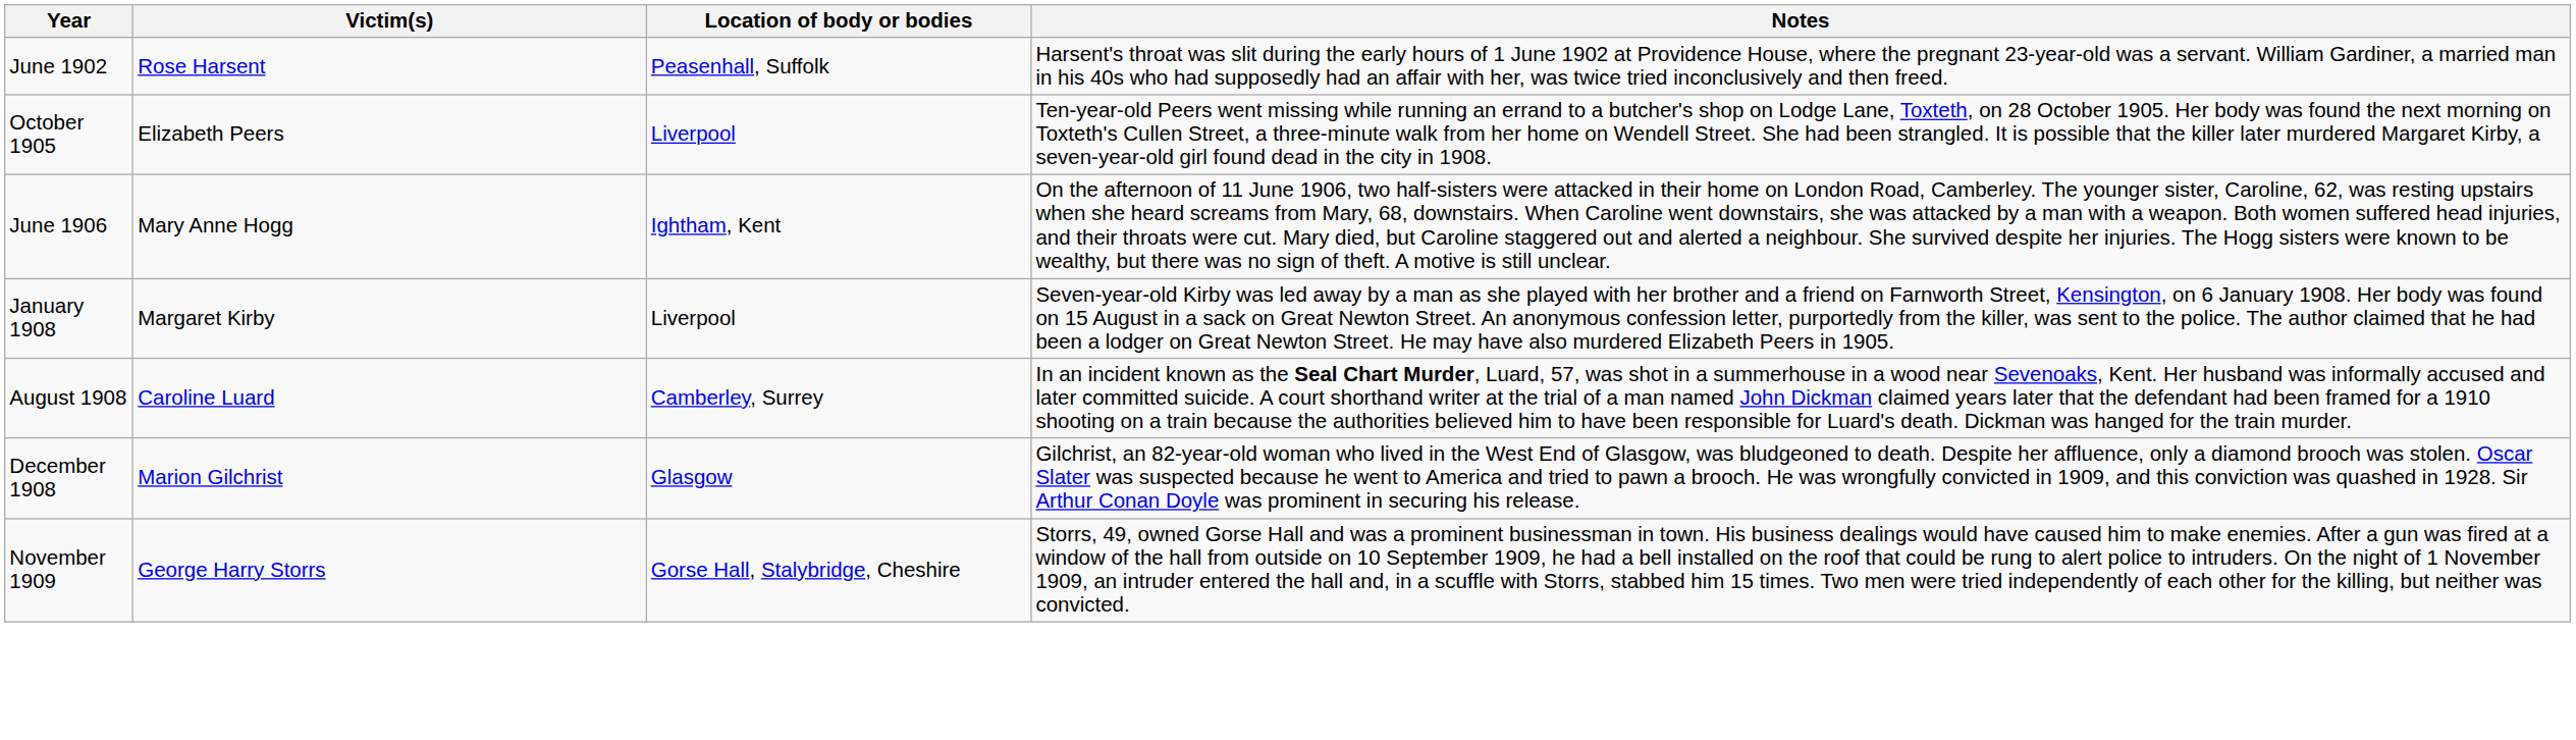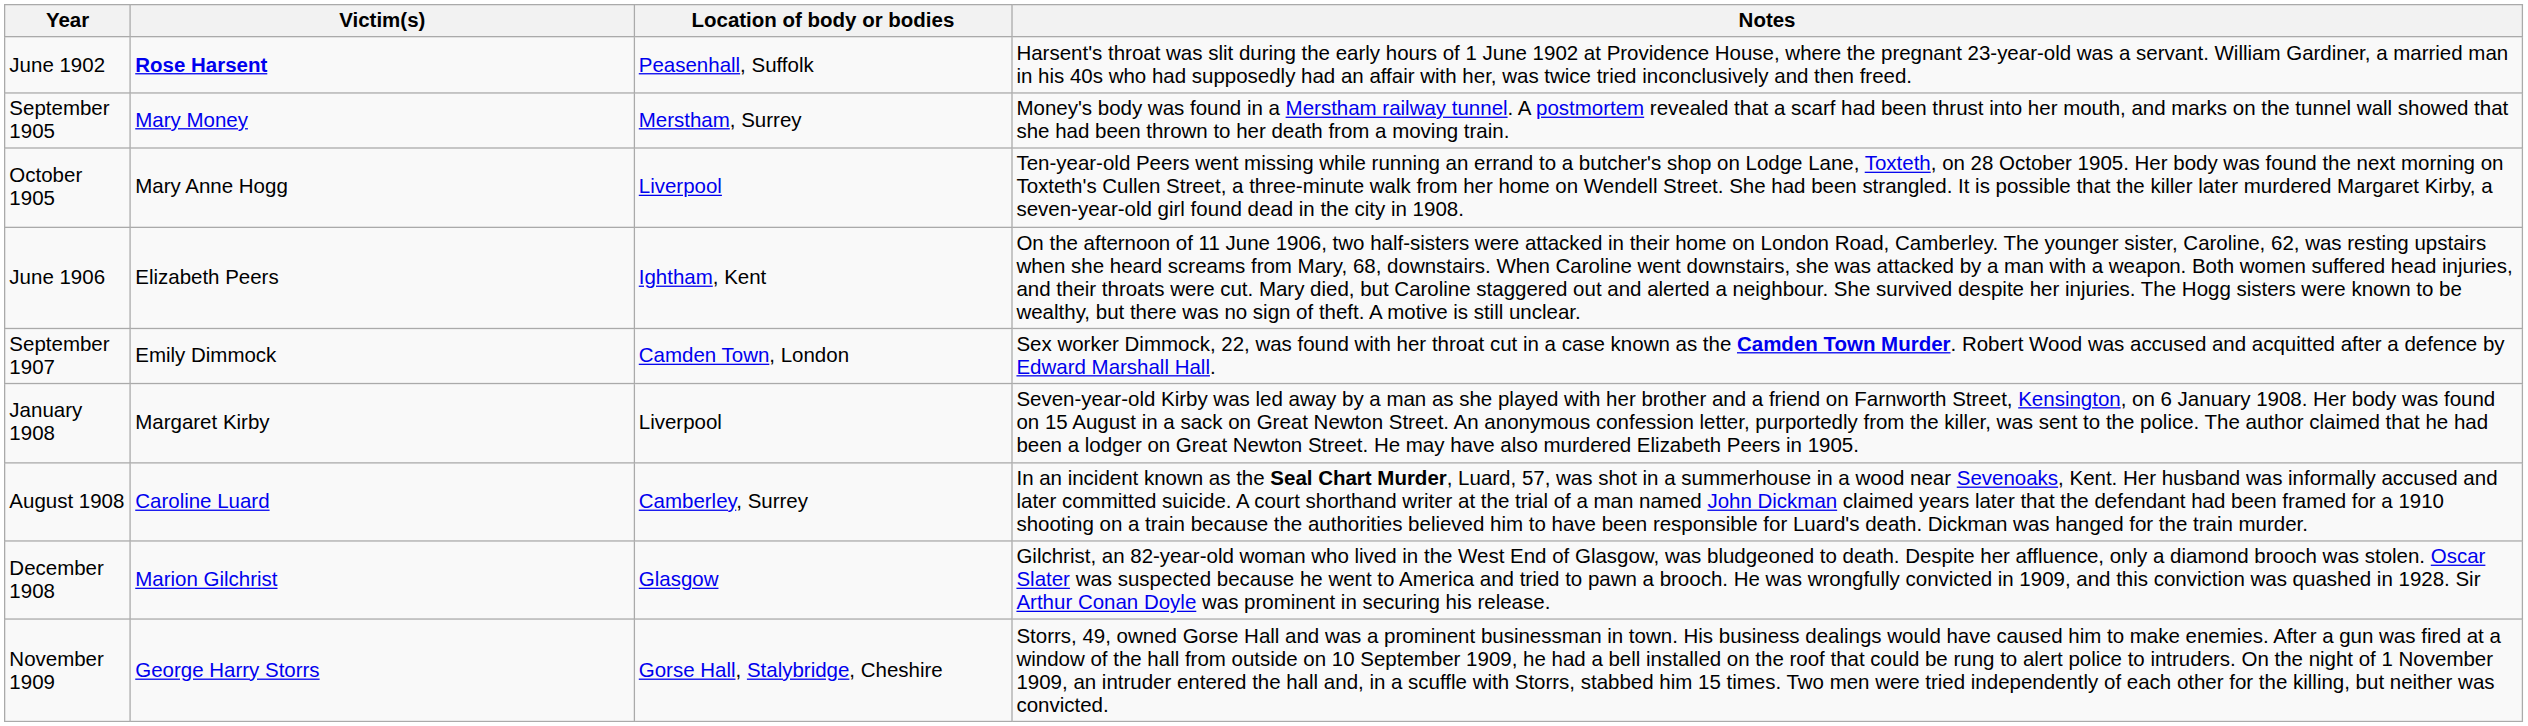June 1902 | Victim(s): normal -> bold
+ row: September 1905 | Mary Money | Merstham, Surrey | Money's body was found in a Merstham railway tunnel. A postmortem revealed that a scarf had been thrust into her mouth, and marks on the tunnel wall showed that she had been thrown to her death from a moving train.
October 1905 | Victim(s): Elizabeth Peers -> Mary Anne Hogg
June 1906 | Victim(s): Mary Anne Hogg -> Elizabeth Peers
+ row: September 1907 | Emily Dimmock | Camden Town, London | Sex worker Dimmock, 22, was found with her throat cut in a case known as the Camden Town Murder. Robert Wood was accused and acquitted after a defence by Edward Marshall Hall.
